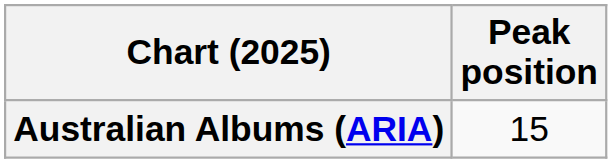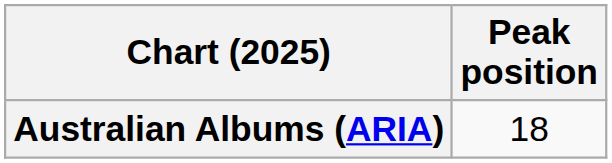Australian Albums (ARIA) | Peak position: 15 -> 18
